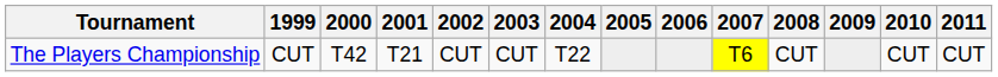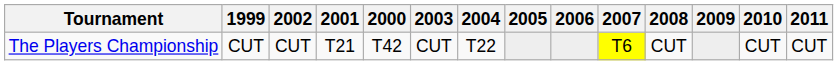columns swapped: 2000 <-> 2002
